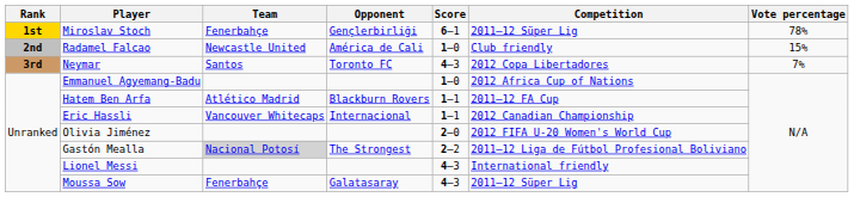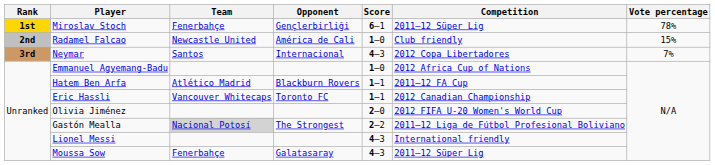Neymar | Opponent: Toronto FC -> Internacional
Eric Hassli | Opponent: Internacional -> Toronto FC
